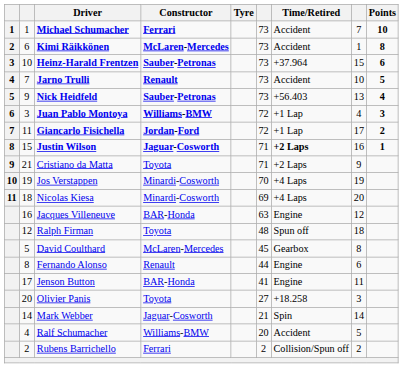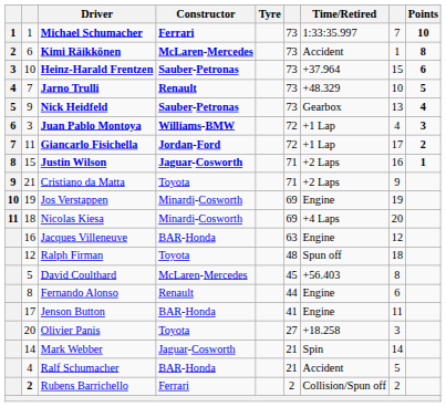Michael Schumacher | Time/Retired: Accident -> 1:33:35.997
Jarno Trulli | Time/Retired: Accident -> +48.329
Nick Heidfeld | Time/Retired: +56.403 -> Gearbox
Justin Wilson | Time/Retired: bold -> normal
Jos Verstappen | column 6: 70 -> 69
Jos Verstappen | Time/Retired: +4 Laps -> Engine
David Coulthard | Time/Retired: Gearbox -> +56.403
Ralf Schumacher | Constructor: Williams-BMW -> BAR-Honda
Ralf Schumacher | column 6: 20 -> 21
Rubens Barrichello | column 2: normal -> bold
